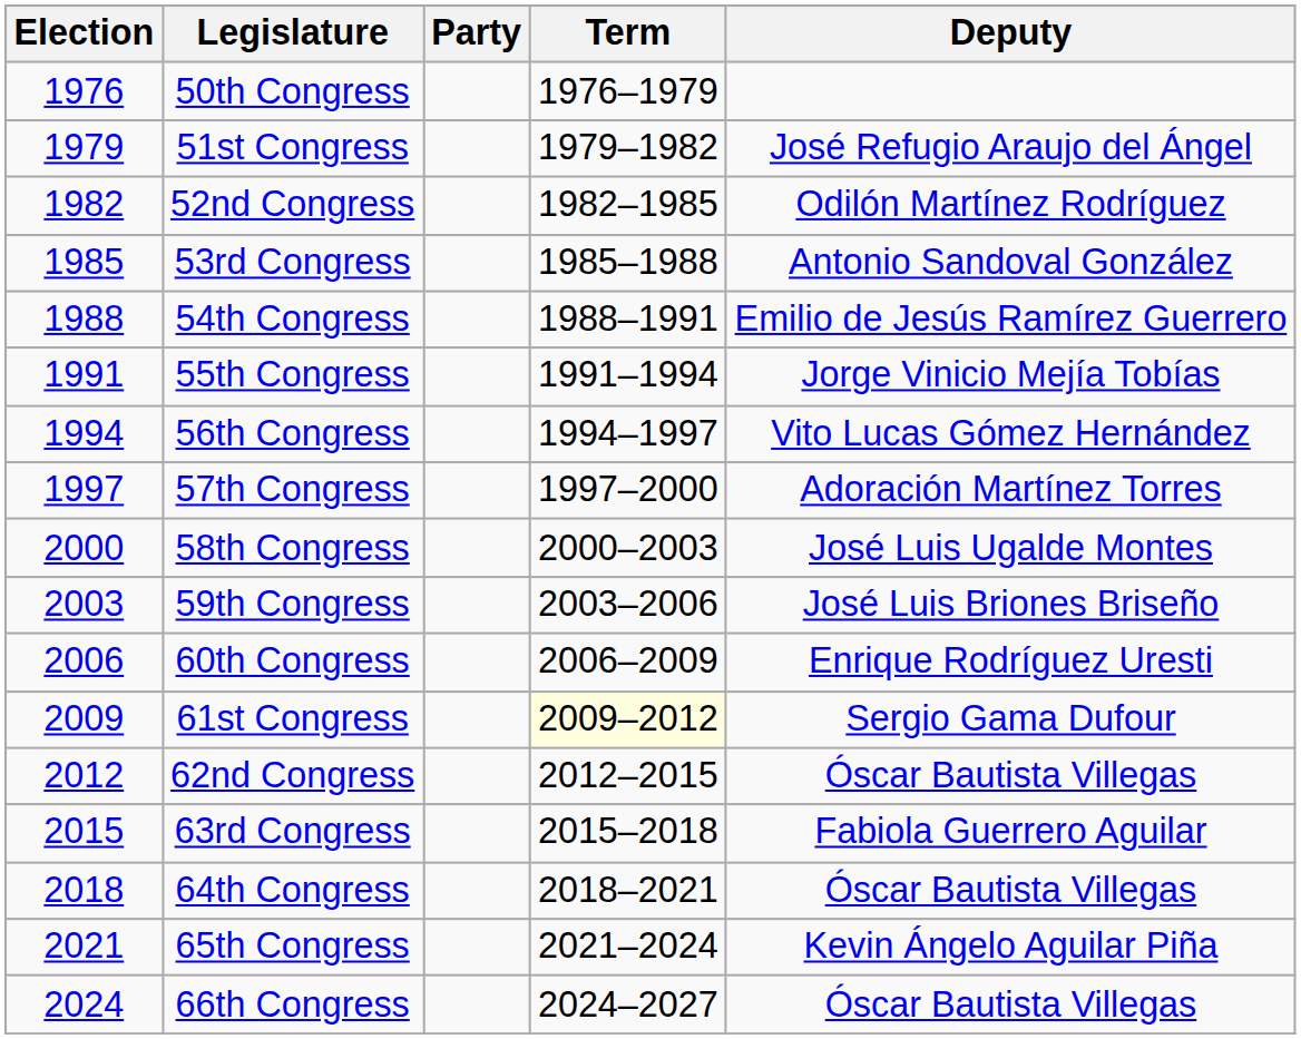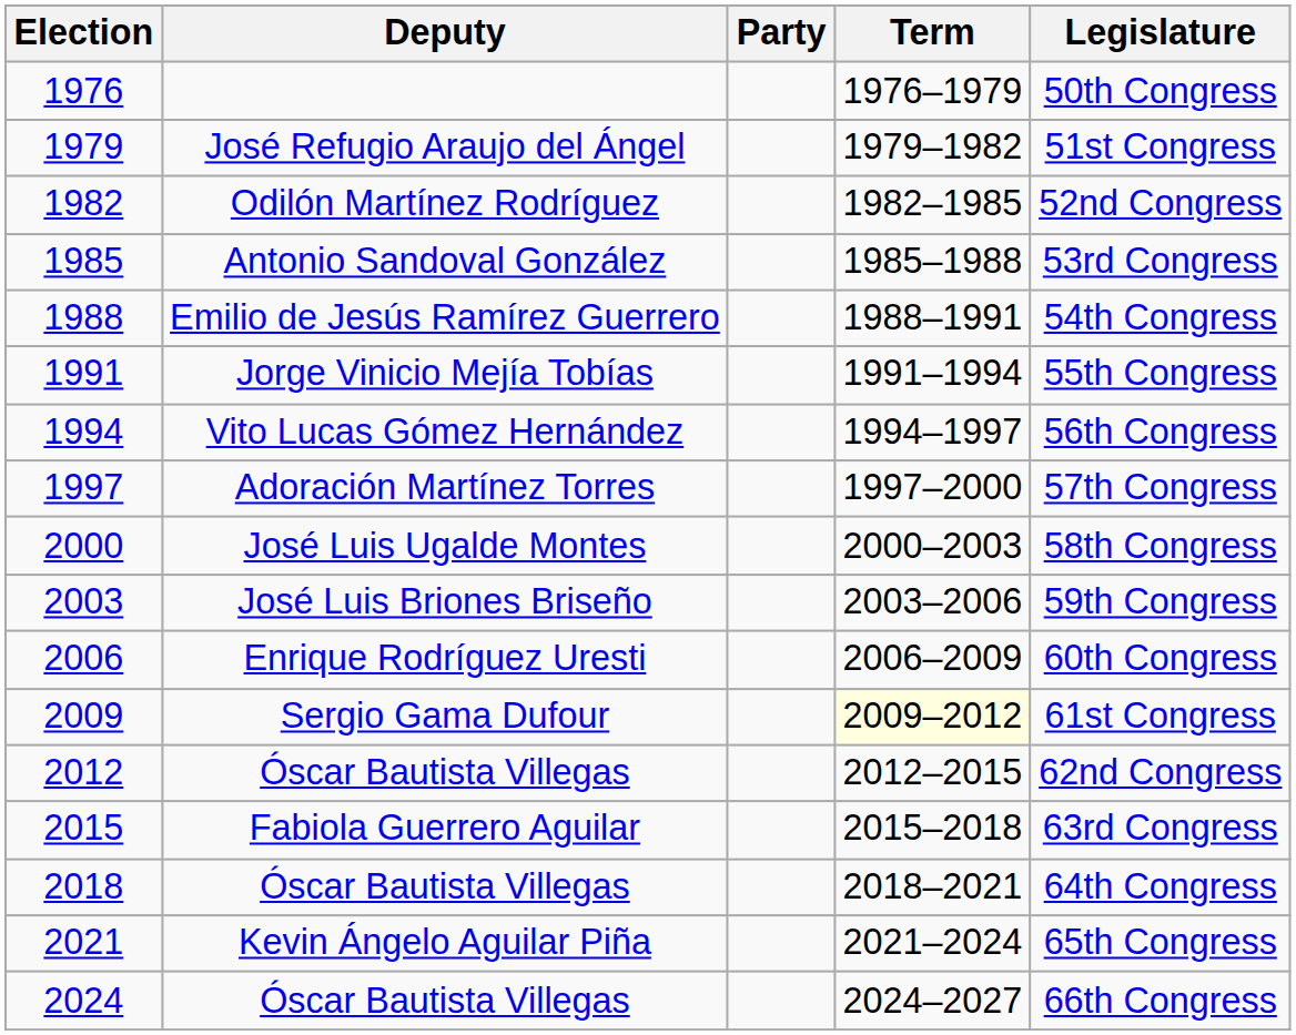columns swapped: Deputy <-> Legislature
